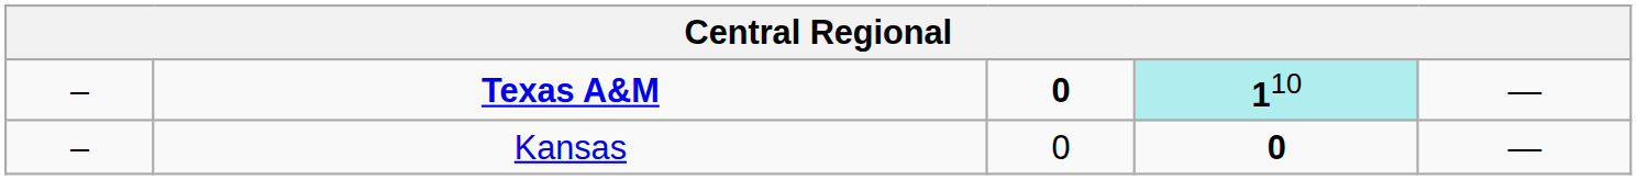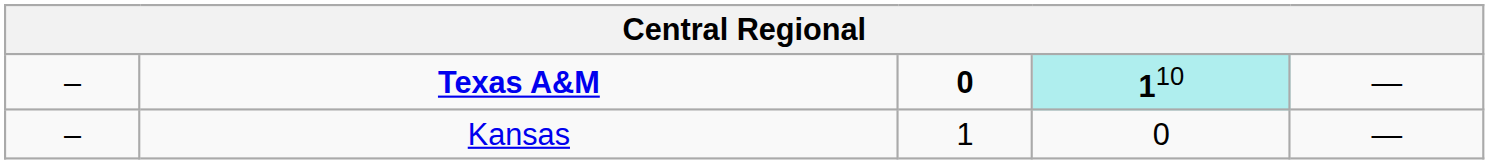Kansas | column 3: 0 -> 1
Kansas | column 4: bold -> normal
